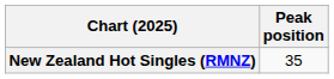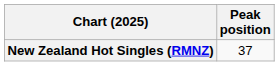New Zealand Hot Singles (RMNZ) | Peak position: 35 -> 37
